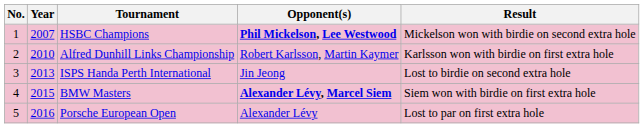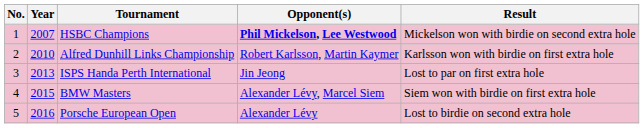ISPS Handa Perth International | Result: Lost to birdie on second extra hole -> Lost to par on first extra hole
BMW Masters | Opponent(s): bold -> normal
Porsche European Open | Result: Lost to par on first extra hole -> Lost to birdie on second extra hole
